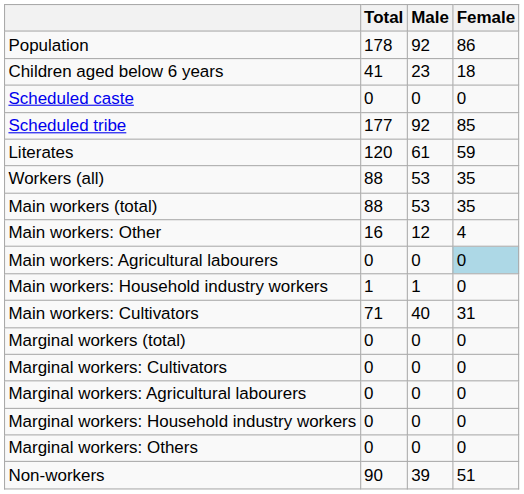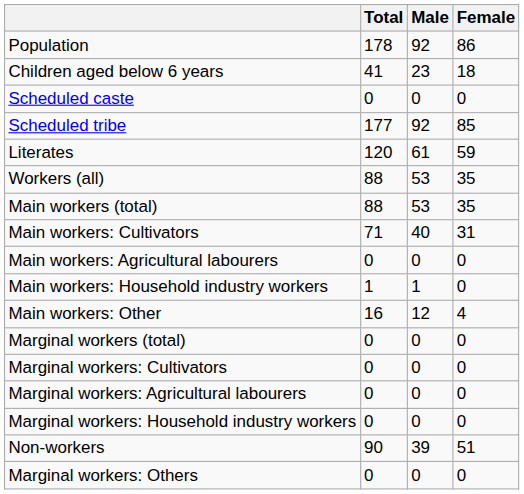rows swapped: Main workers: Cultivators <-> Main workers: Other
Main workers: Agricultural labourers | Female: lightblue background -> no background
rows swapped: Marginal workers: Others <-> Non-workers
